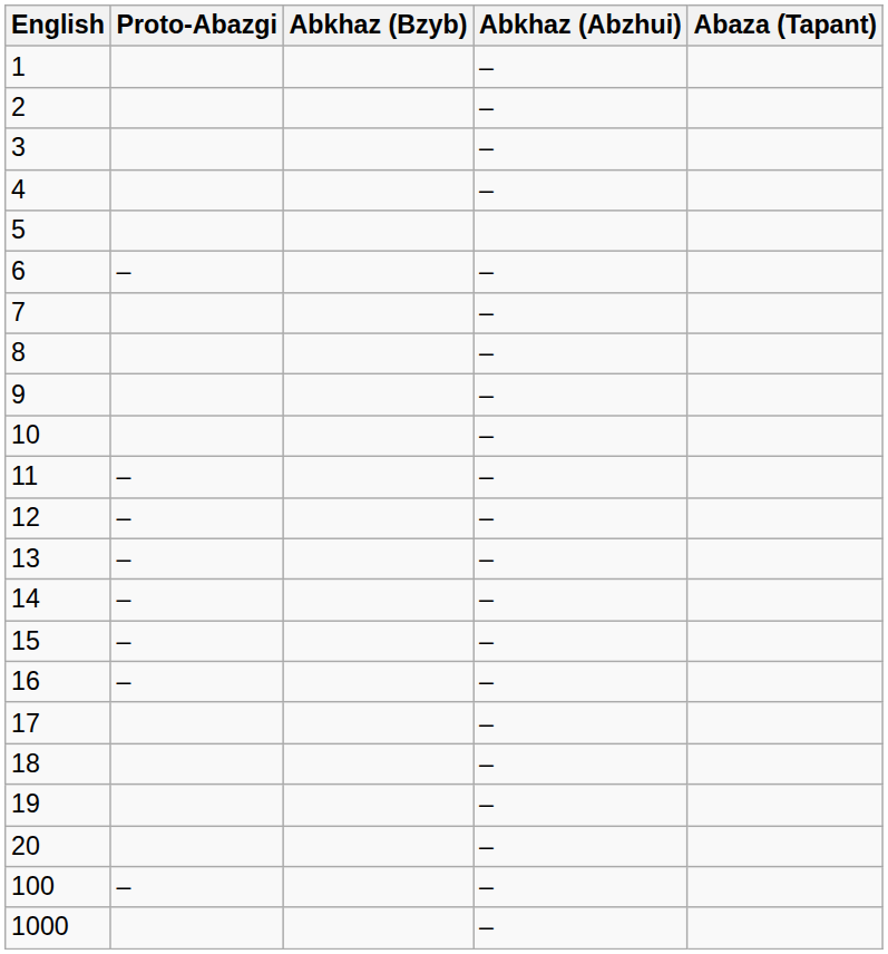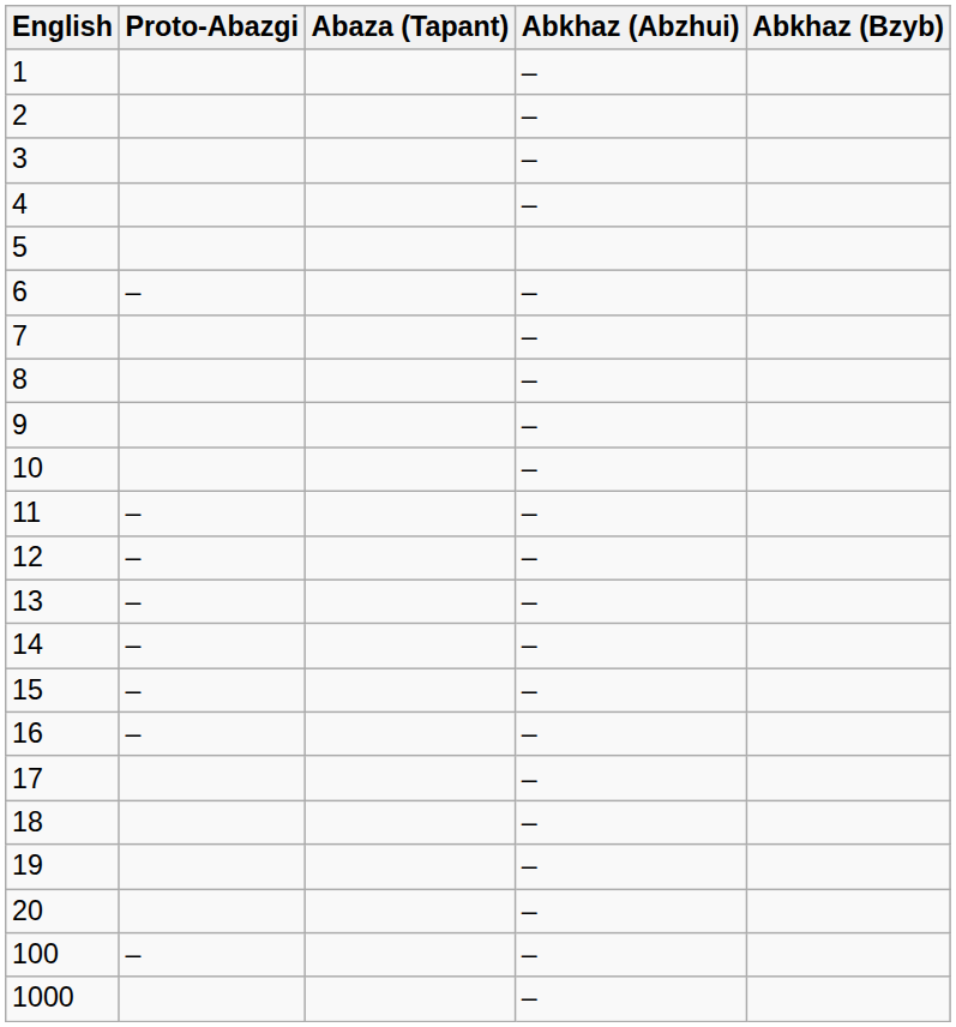columns swapped: Abkhaz (Bzyb) <-> Abaza (Tapant)
